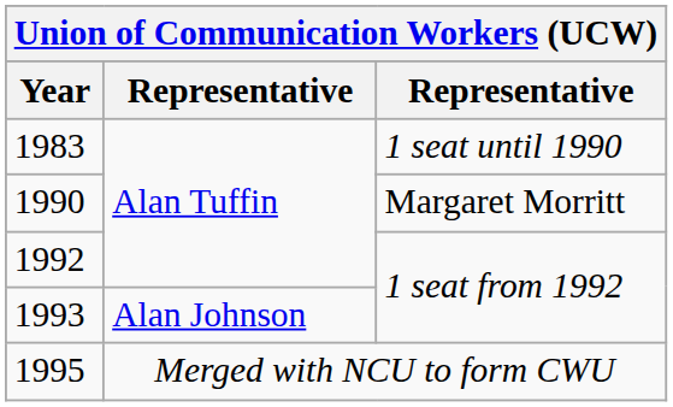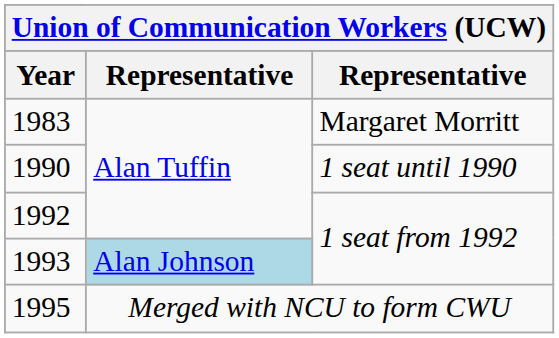1983 | column 3: 1 seat until 1990 -> Margaret Morritt
1990 | column 3: Margaret Morritt -> 1 seat until 1990
1993 | column 2: no background -> lightblue background
